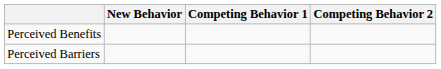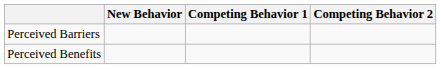rows swapped: Perceived Benefits <-> Perceived Barriers
